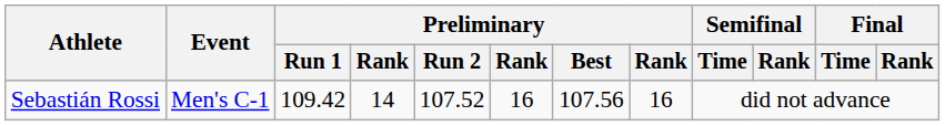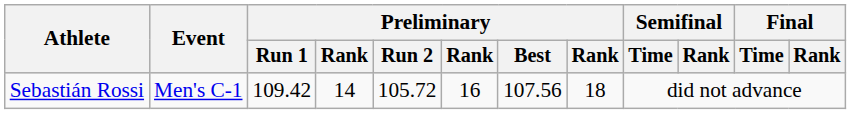Sebastián Rossi | Preliminary / Run 2: 107.52 -> 105.72
Sebastián Rossi | column 8: 16 -> 18
